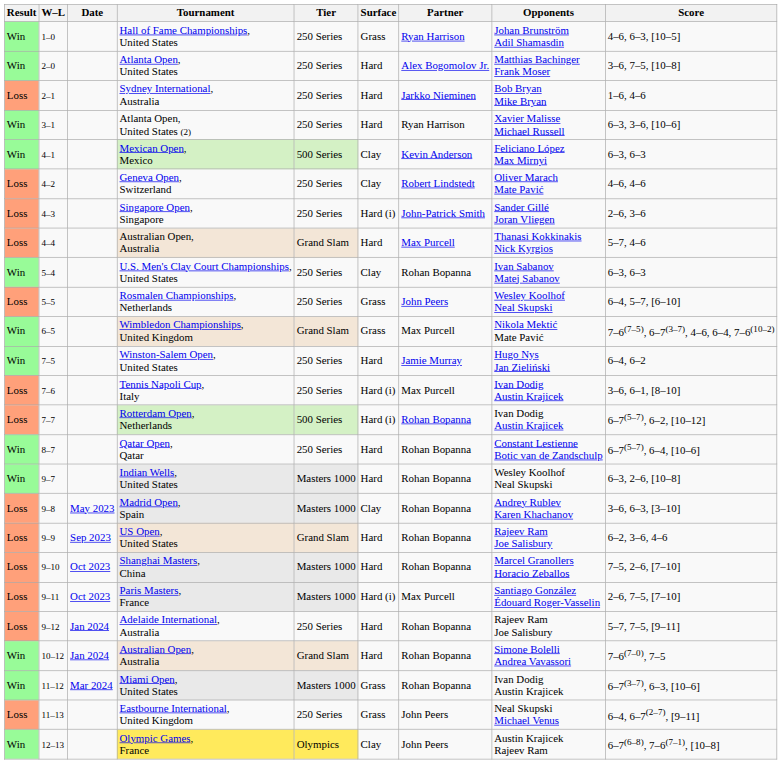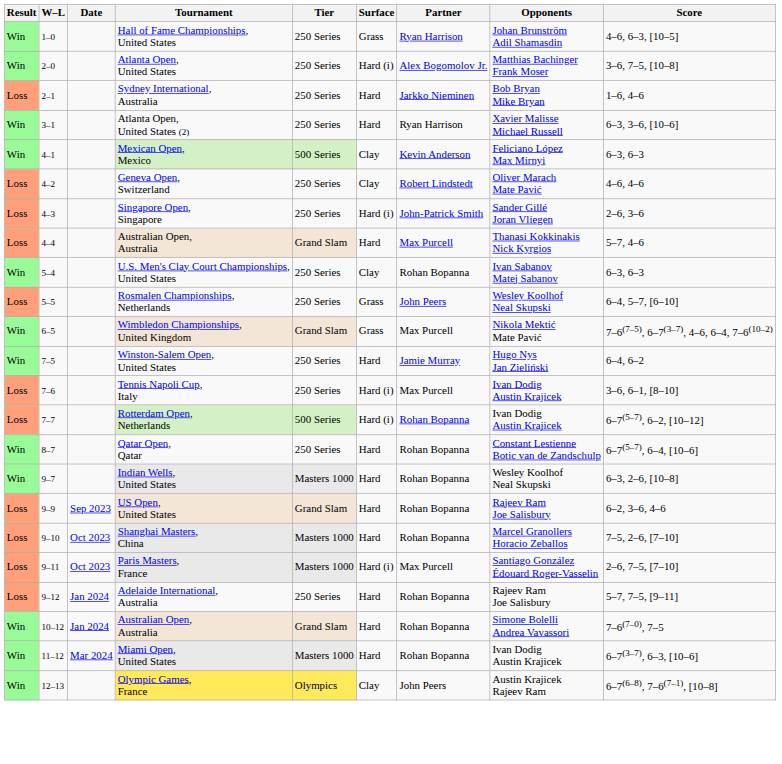Atlanta Open, United States | Surface: Hard -> Hard (i)
- row: Loss | 9–8 | May 2023 | Madrid Open, Spain | Masters 1000 | Clay | Rohan Bopanna | Andrey Rublev Karen Khachanov | 3–6, 6–3, [3–10]
Miami Open, United States | Surface: Grass -> Hard
- row: Loss | 11–13 | Eastbourne International, United Kingdom | 250 Series | Grass | John Peers | Neal Skupski Michael Venus | 6–4, 6–7(2–7), [9–11]
